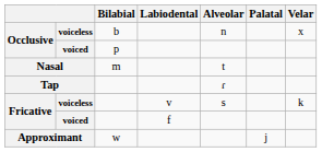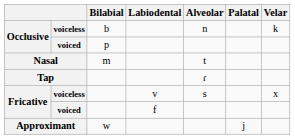Occlusive / voiceless | Velar: x -> k
Fricative / voiceless | Velar: k -> x
